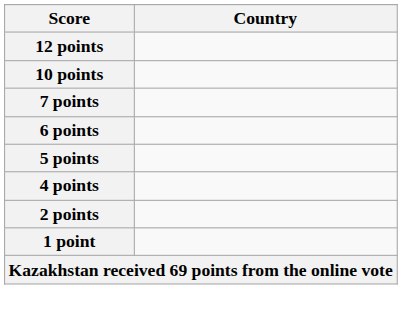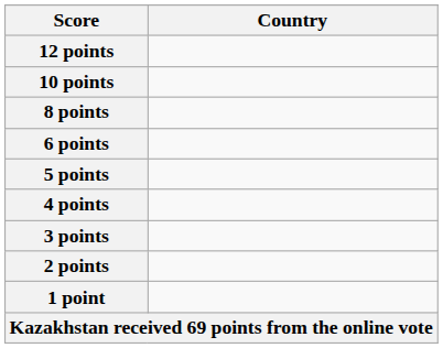+ row: 8 points
- row: 7 points
+ row: 3 points
